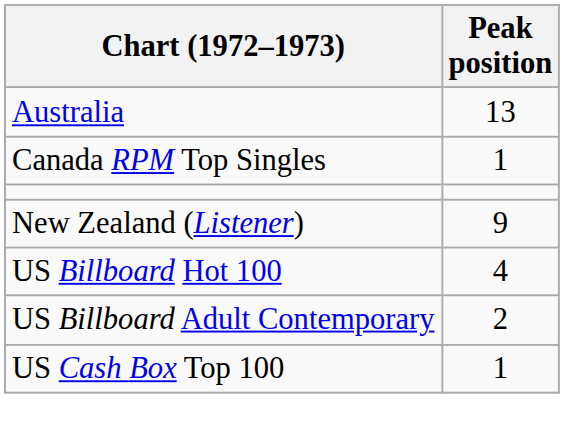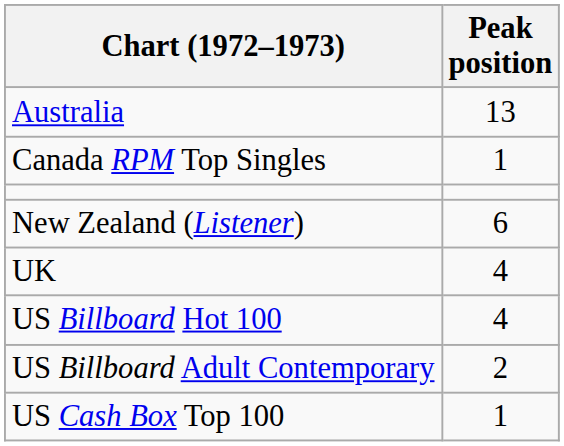New Zealand (Listener) | Peak position: 9 -> 6
+ row: UK | 4
